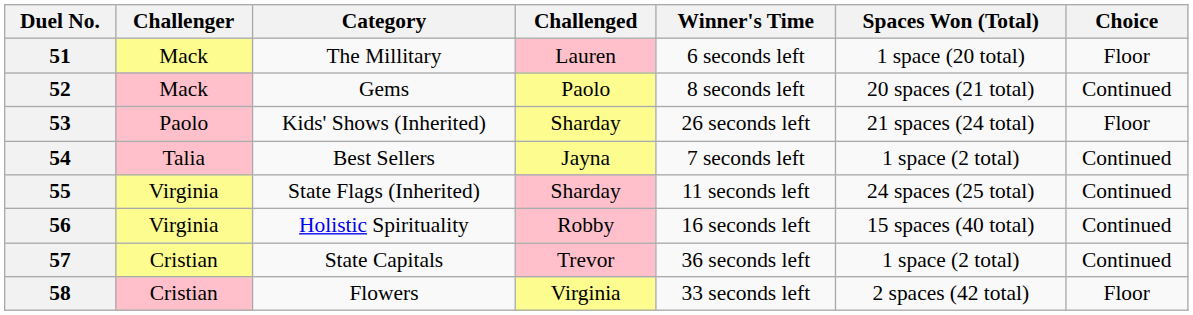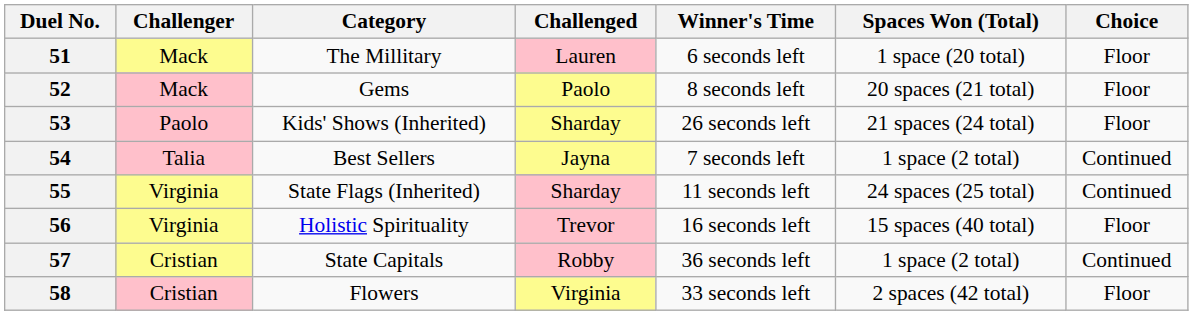52 | Choice: Continued -> Floor
56 | Challenged: Robby -> Trevor
56 | Choice: Continued -> Floor
57 | Challenged: Trevor -> Robby
